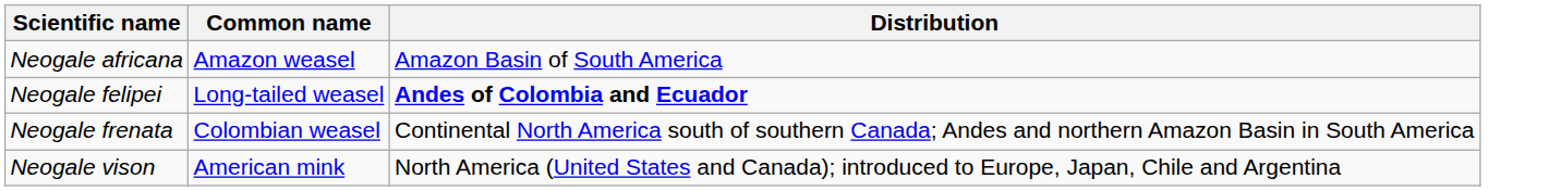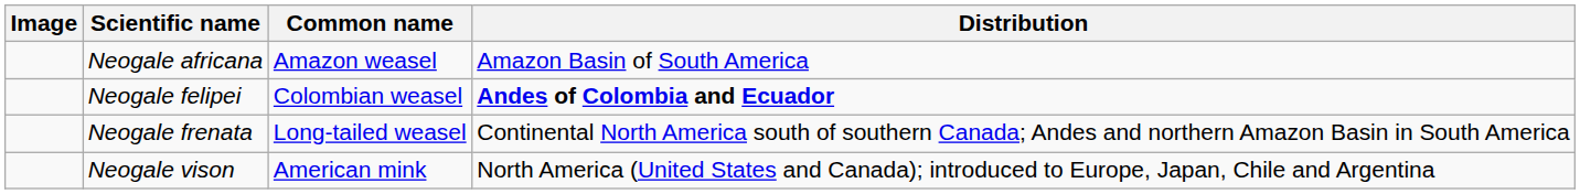+ column: Image
Neogale felipei | Common name: Long-tailed weasel -> Colombian weasel
Neogale frenata | Common name: Colombian weasel -> Long-tailed weasel
